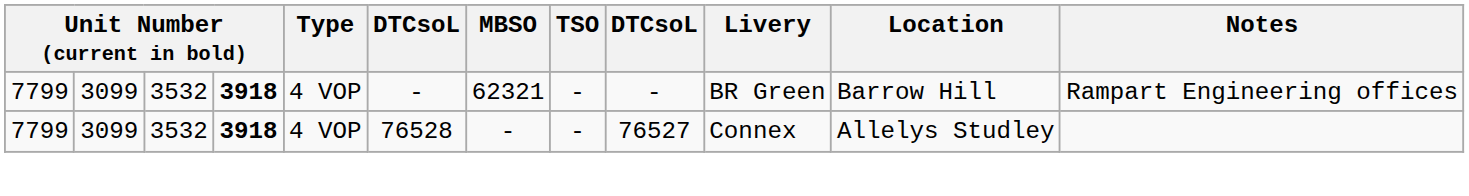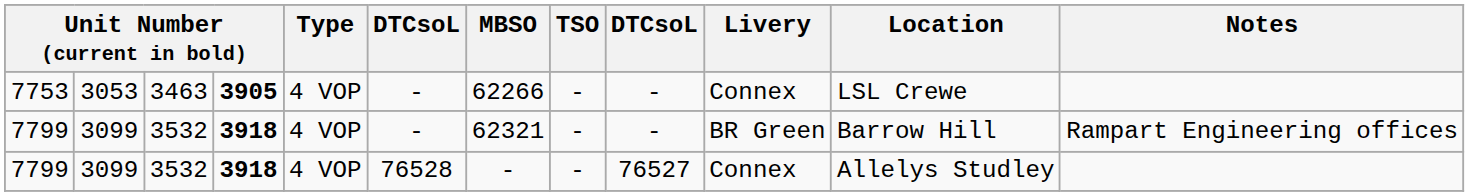+ row: 7753 | 3053 | 3463 | 3905 | 4 VOP | - | 62266 | - | - | Connex | LSL Crewe
